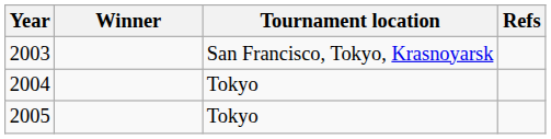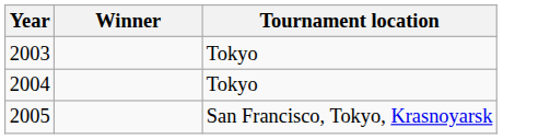- column: Refs
2003 | Tournament location: San Francisco, Tokyo, Krasnoyarsk -> Tokyo
2005 | Tournament location: Tokyo -> San Francisco, Tokyo, Krasnoyarsk
